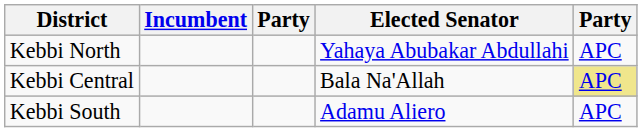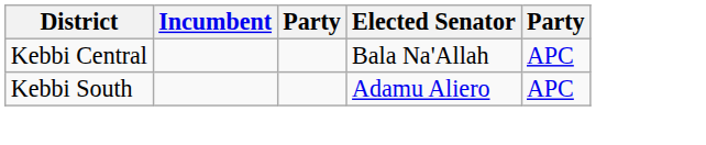- row: Kebbi North | Yahaya Abubakar Abdullahi | APC
Kebbi Central | column 5: khaki background -> no background
